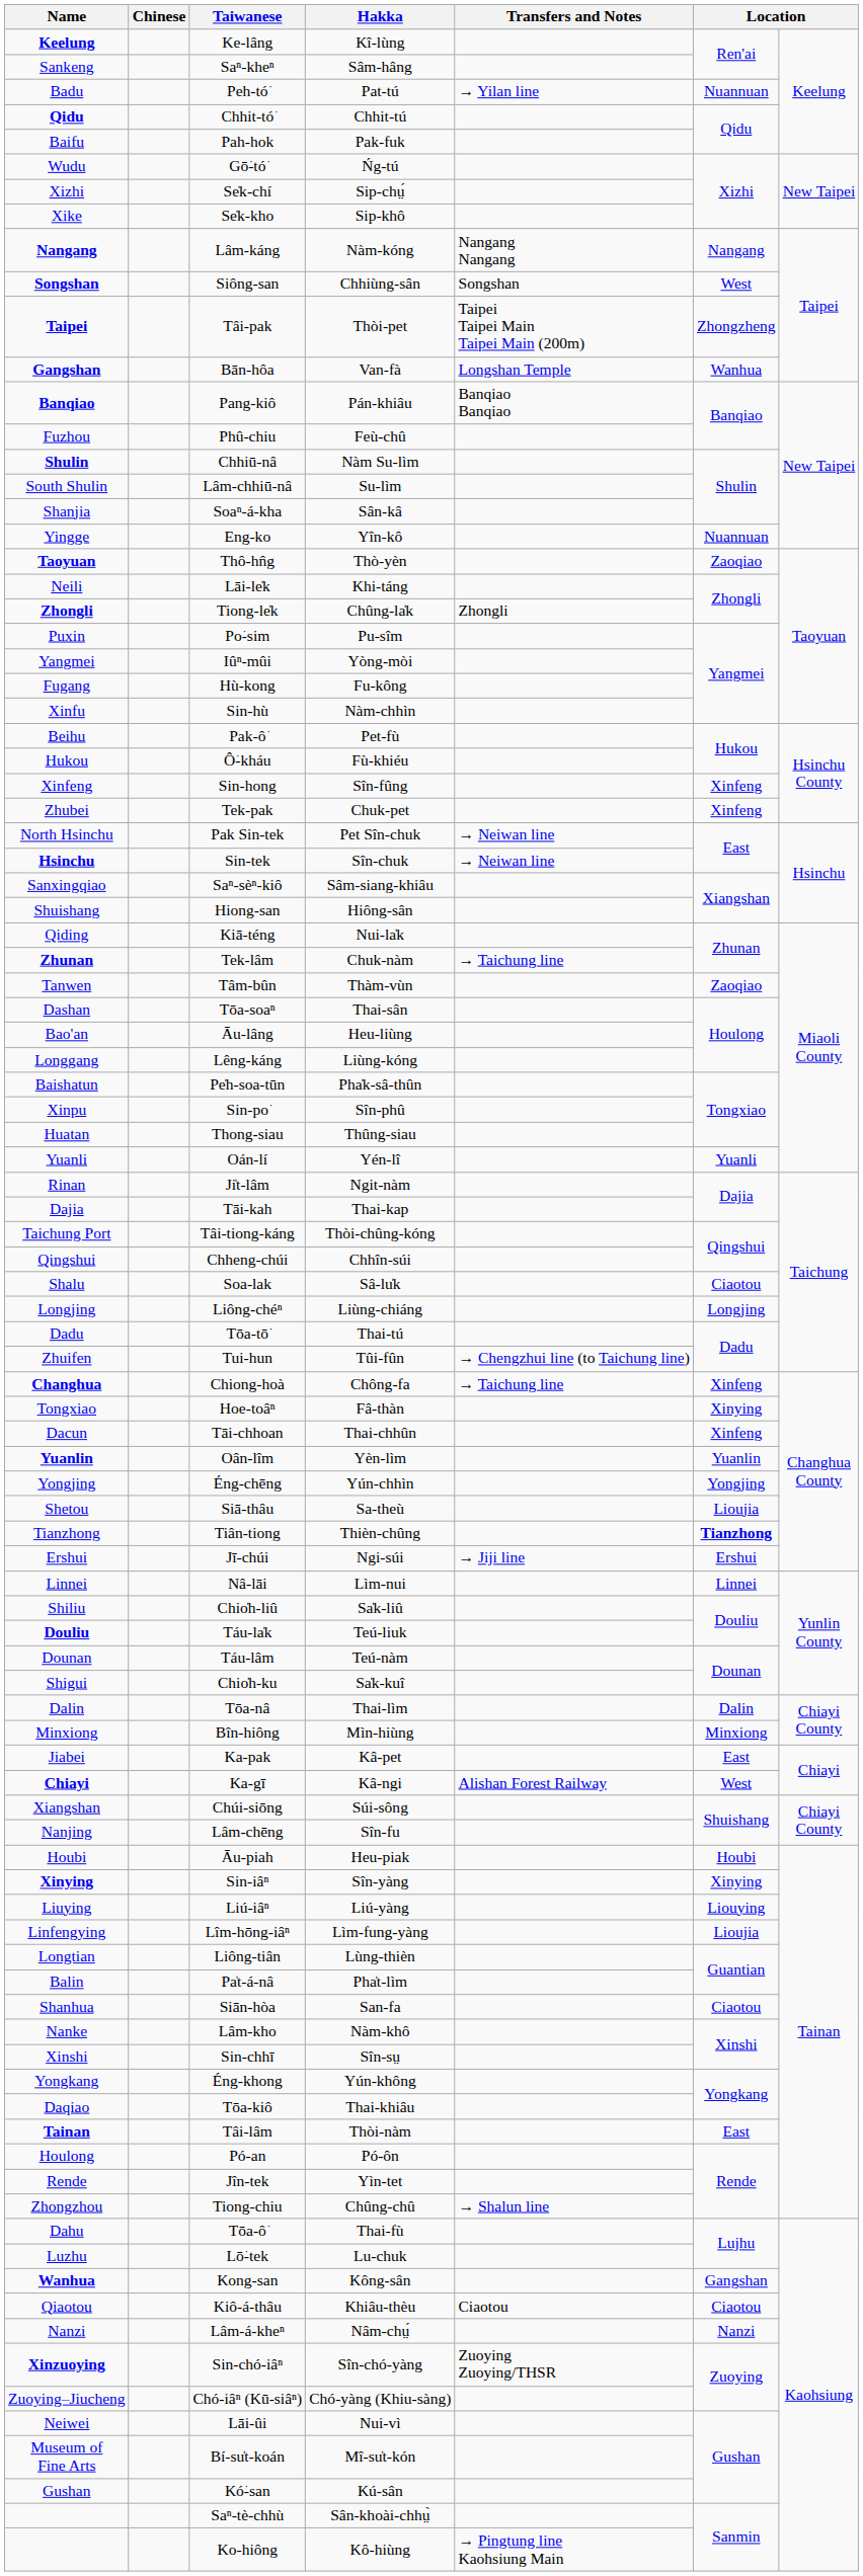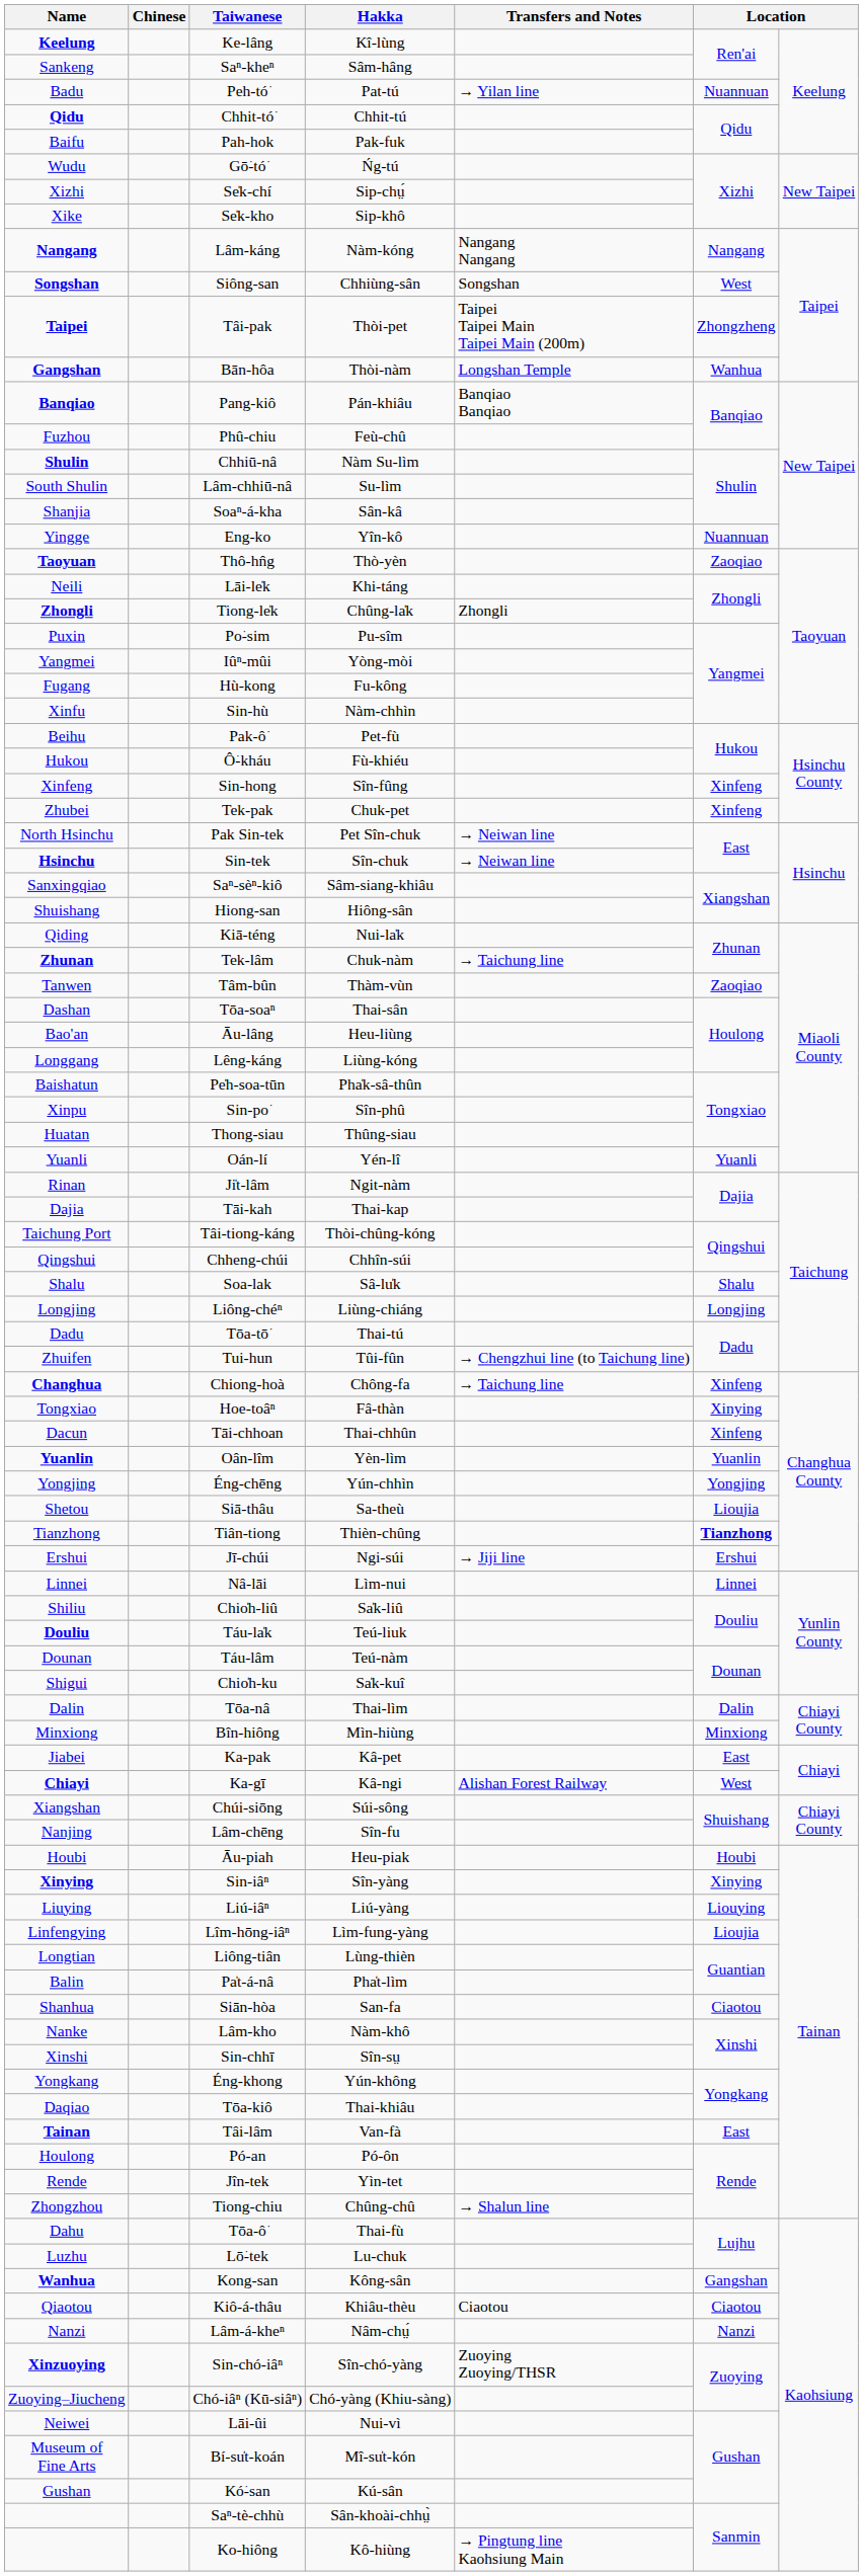Bān-hôa | Hakka: Van-fà -> Thòi-nàm
Soa-lak | column 6: Ciaotou -> Shalu
Tâi-lâm | Hakka: Thòi-nàm -> Van-fà
